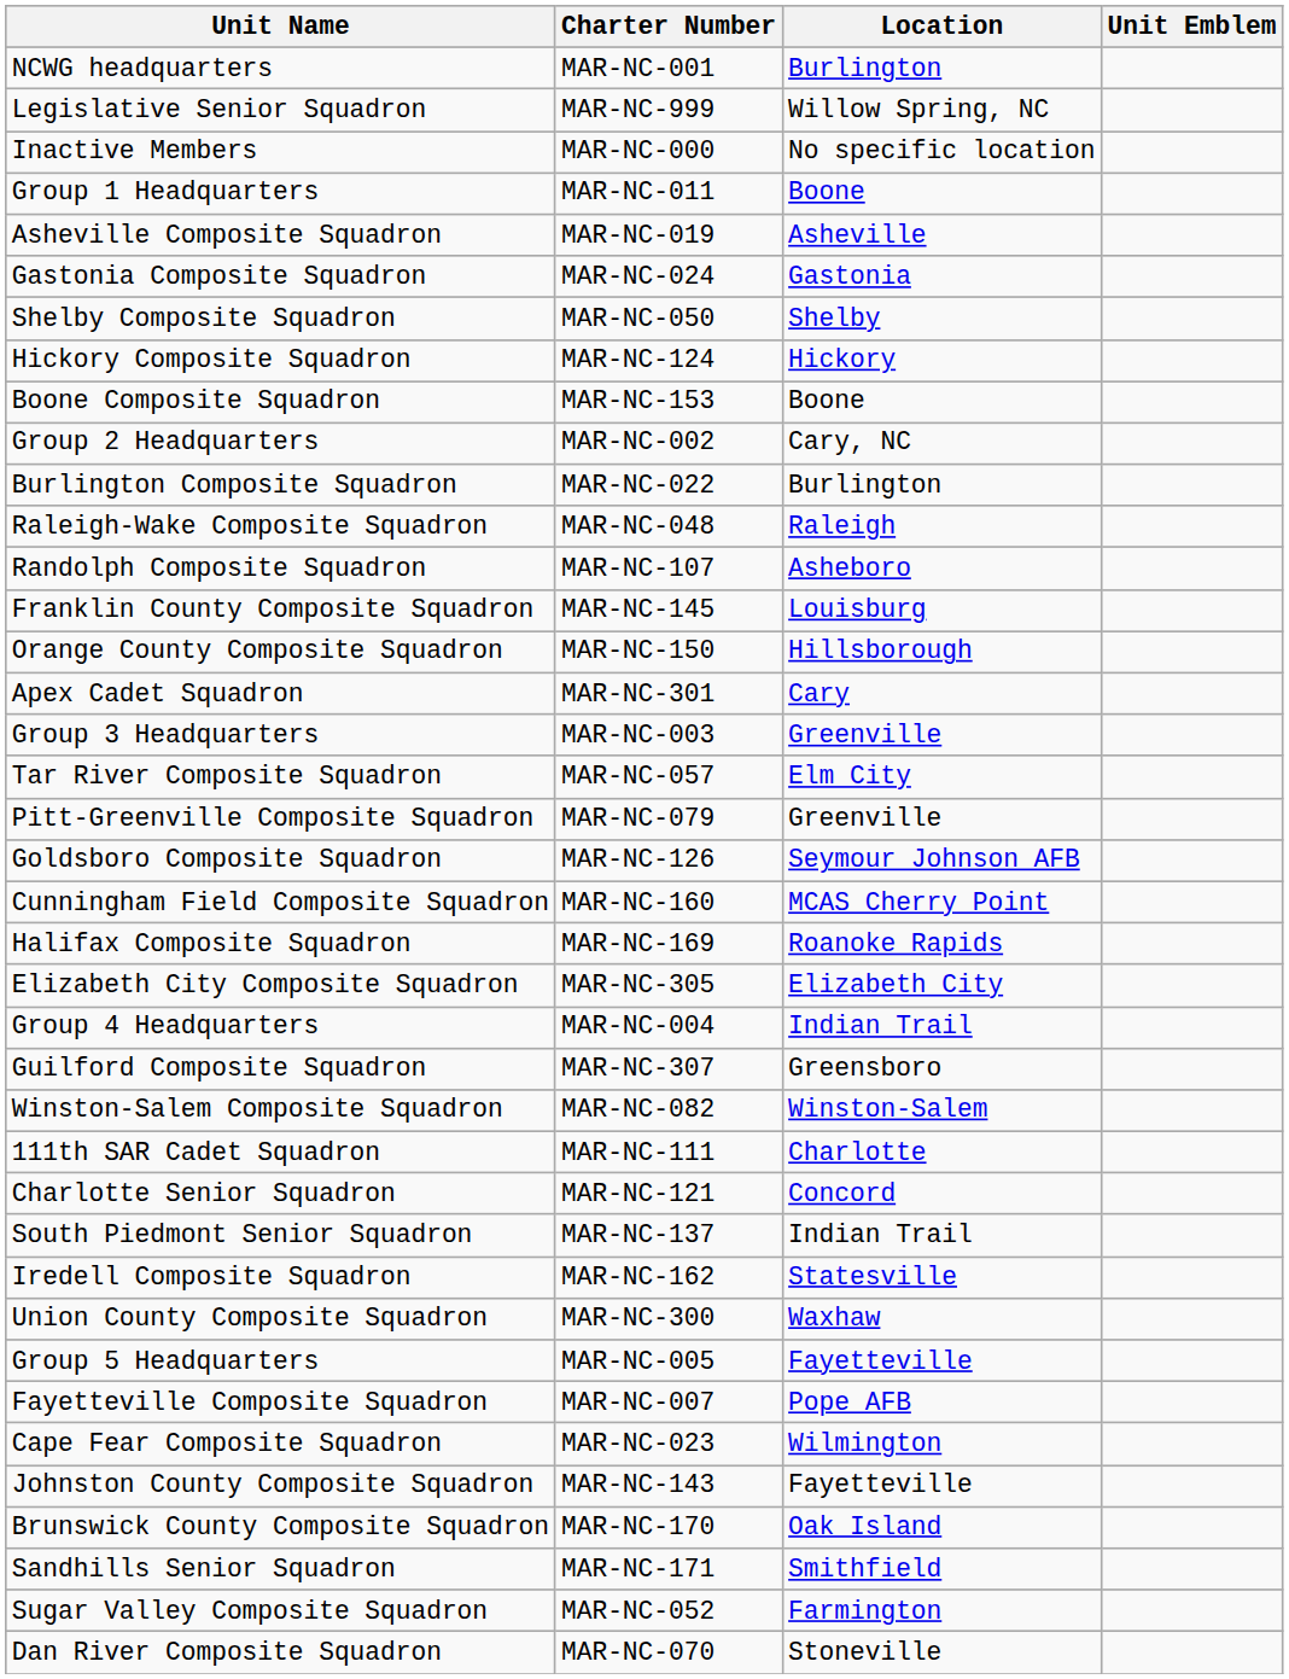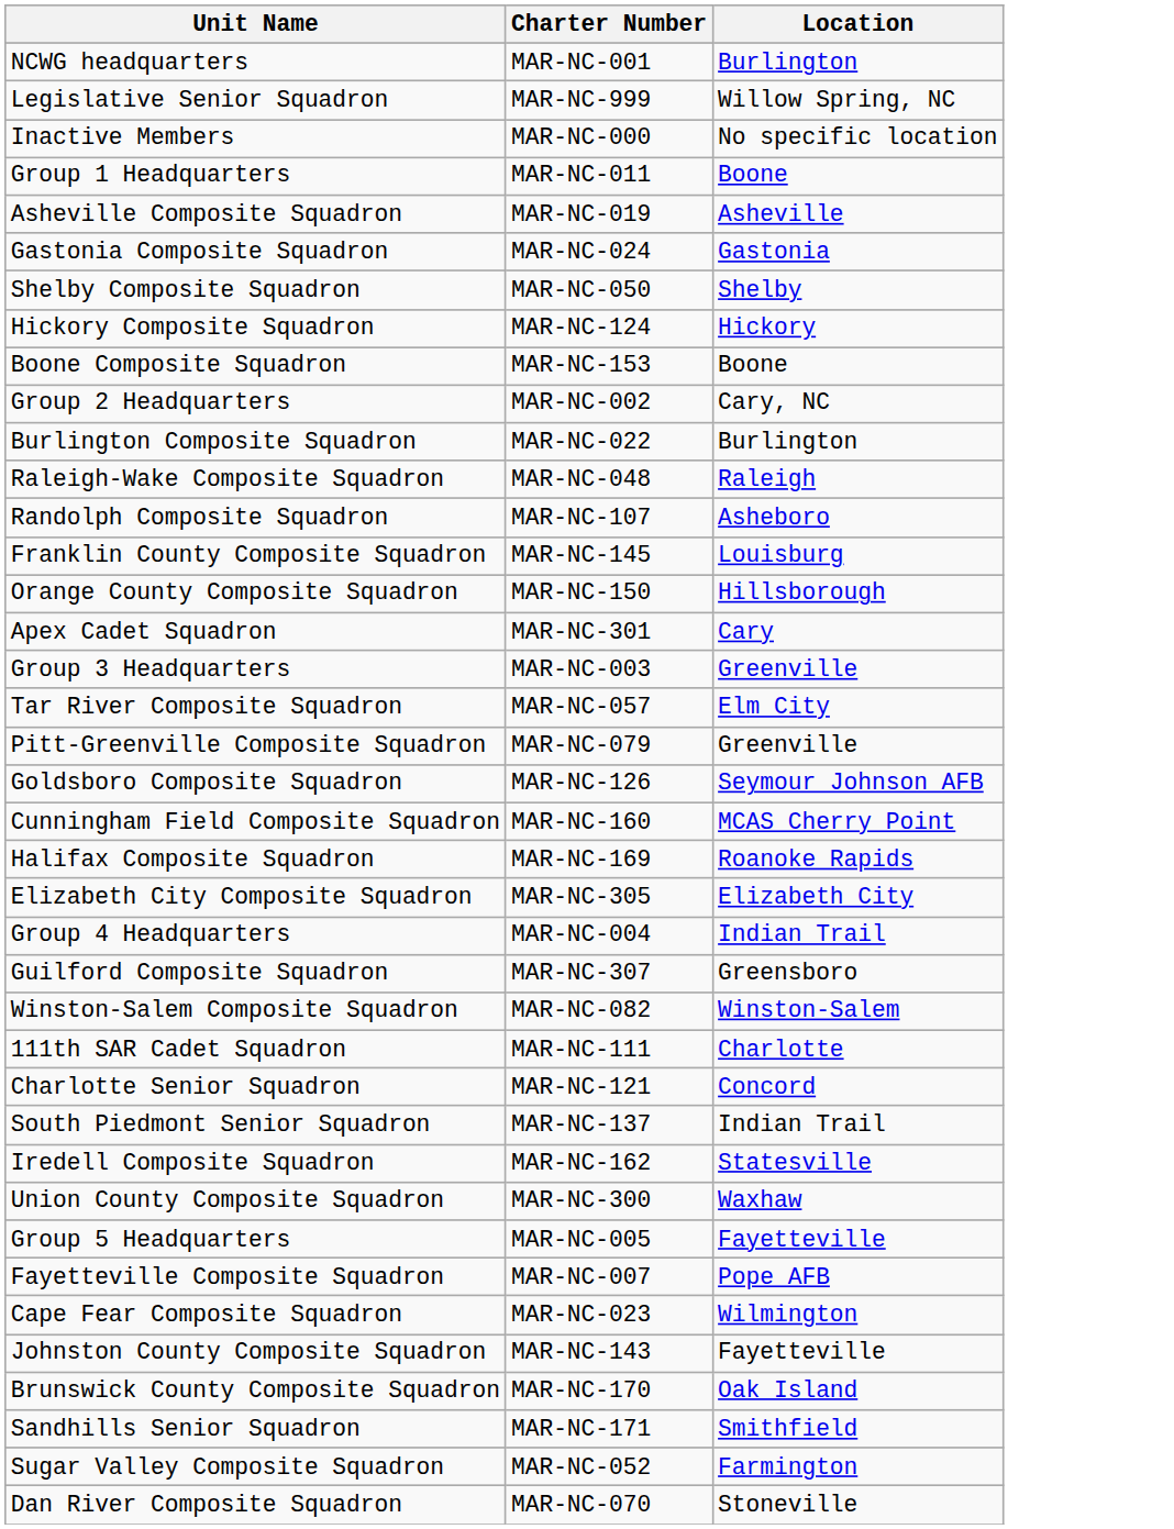- column: Unit Emblem
